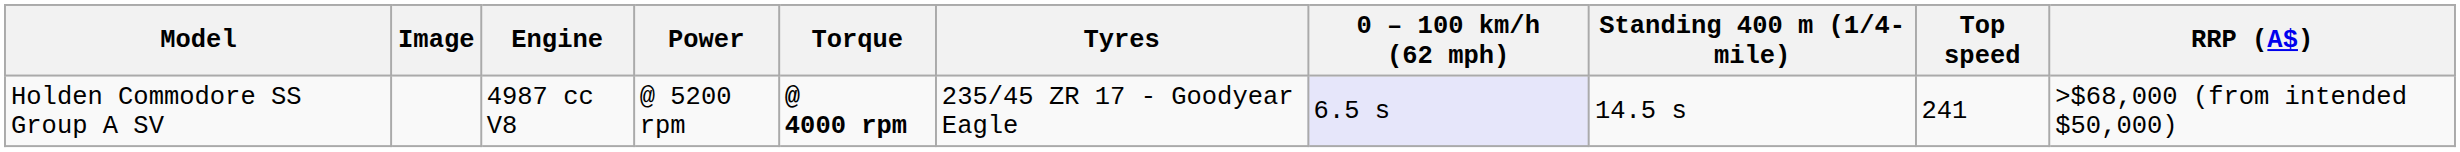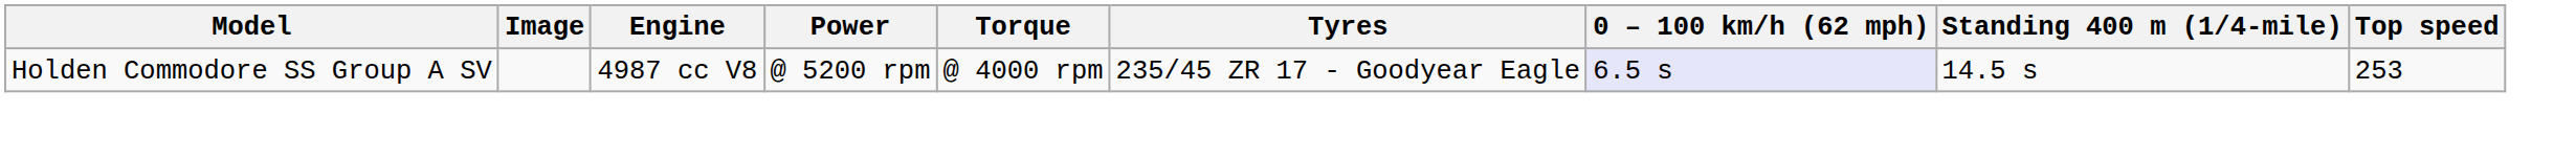- column: RRP (A$) | >$68,000 (from intended $50,000)
Holden Commodore SS Group A SV | Torque: bold -> normal
Holden Commodore SS Group A SV | Top speed: 241 -> 253
